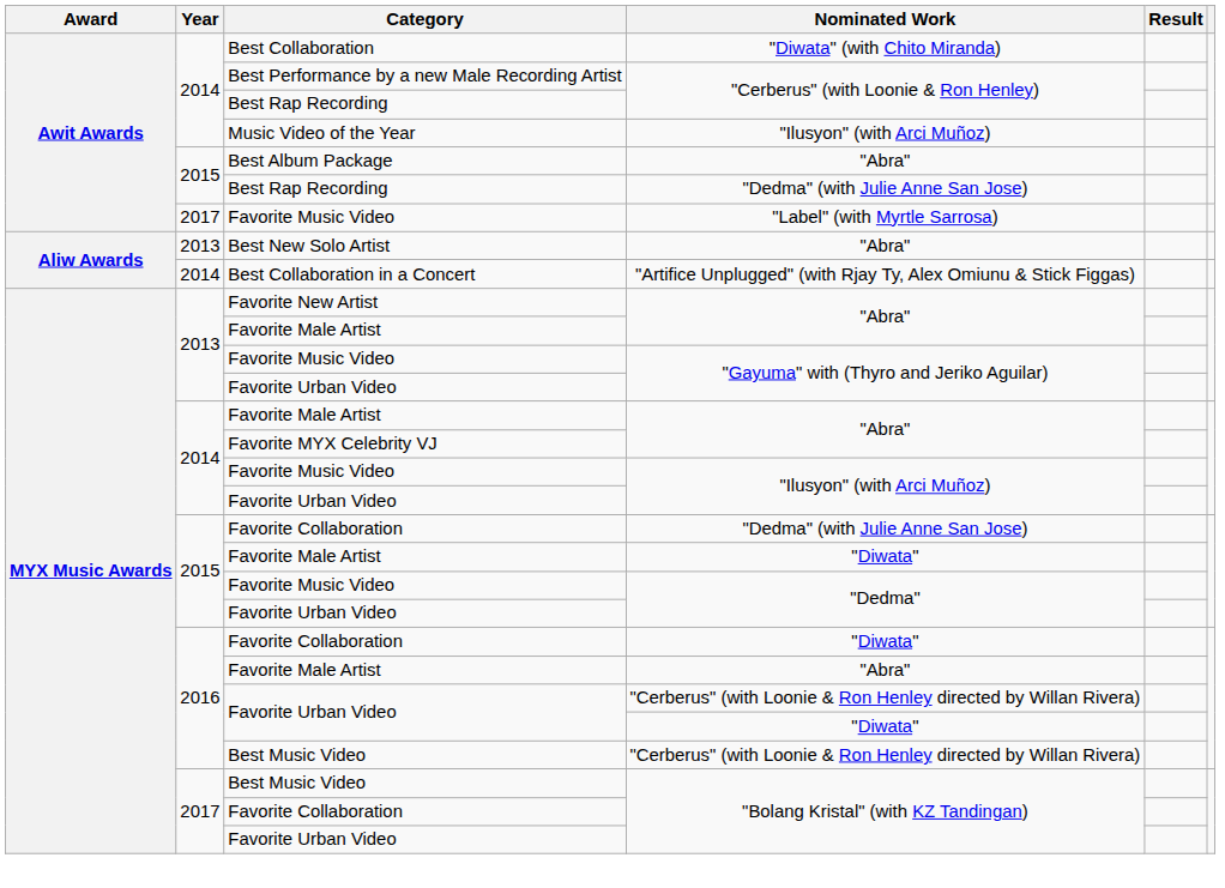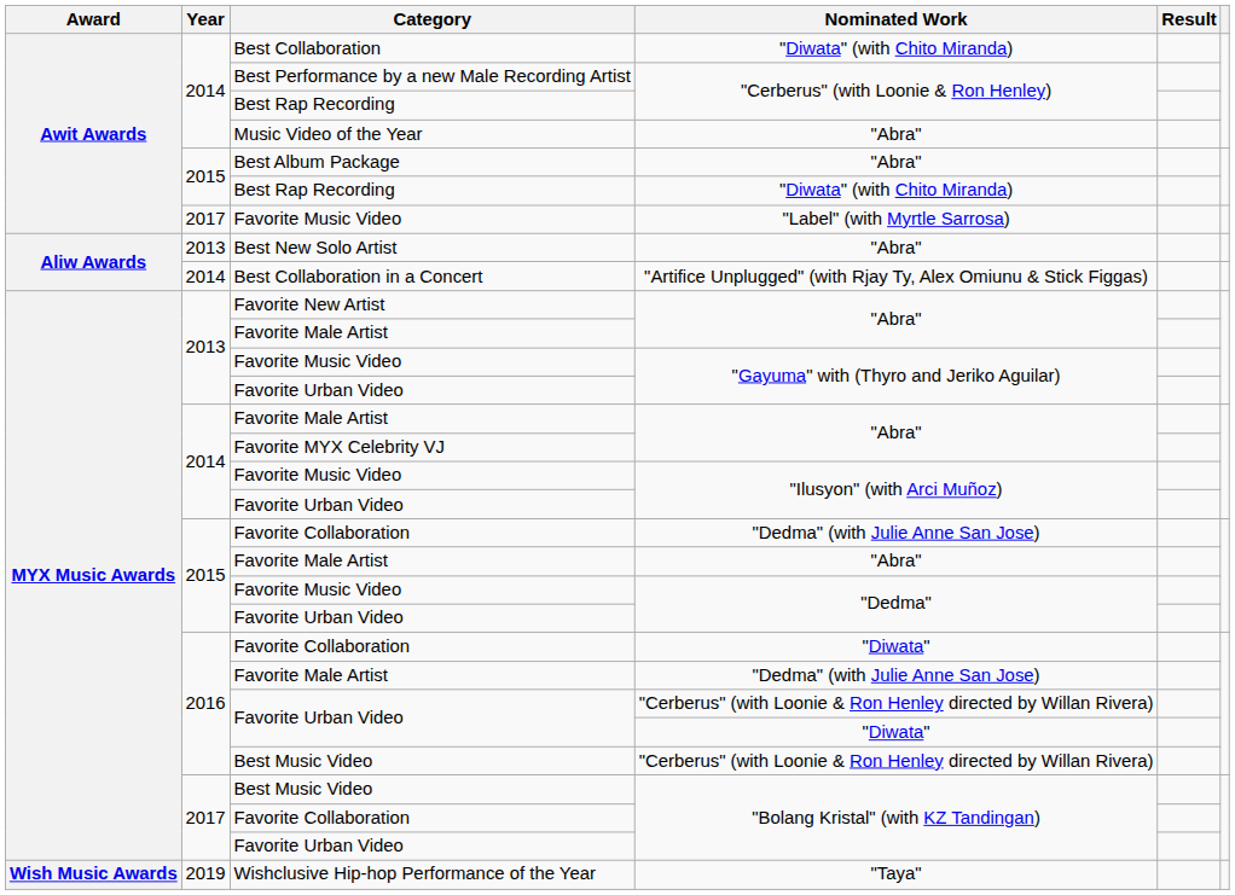Music Video of the Year | Nominated Work: "Ilusyon" (with Arci Muñoz) -> "Abra"
2015 / Best Rap Recording | Nominated Work: "Dedma" (with Julie Anne San Jose) -> "Diwata" (with Chito Miranda)
2015 / Favorite Male Artist | Nominated Work: "Diwata" -> "Abra"
2016 / Favorite Male Artist | Nominated Work: "Abra" -> "Dedma" (with Julie Anne San Jose)
+ row: Wish Music Awards | 2019 | Wishclusive Hip-hop Performance of the Year | "Taya"
